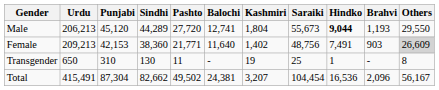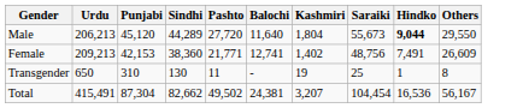- column: Brahvi | 1,193 | 903 | - | 2,096
Male | Balochi: 12,741 -> 11,640
Female | Balochi: 11,640 -> 12,741
Female | Others: lightgrey background -> no background
